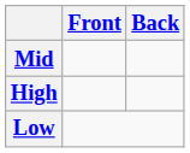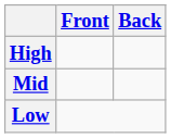rows swapped: High <-> Mid
